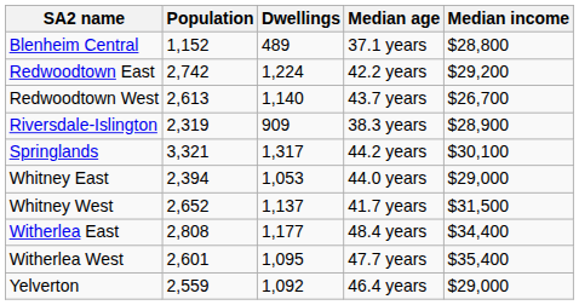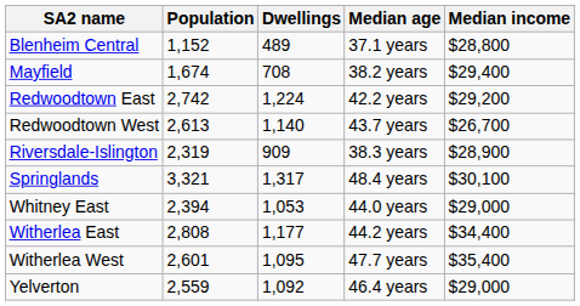+ row: Mayfield | 1,674 | 708 | 38.2 years | $29,400
Springlands | Median age: 44.2 years -> 48.4 years
- row: Whitney West | 2,652 | 1,137 | 41.7 years | $31,500
Witherlea East | Median age: 48.4 years -> 44.2 years
